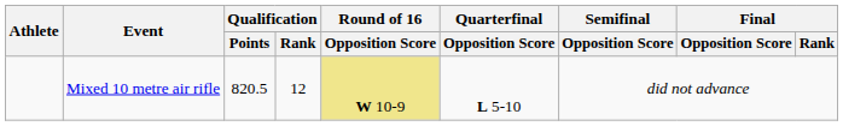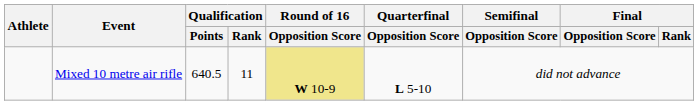Mixed 10 metre air rifle | Qualification / Points: 820.5 -> 640.5
Mixed 10 metre air rifle | Qualification / Rank: 12 -> 11
